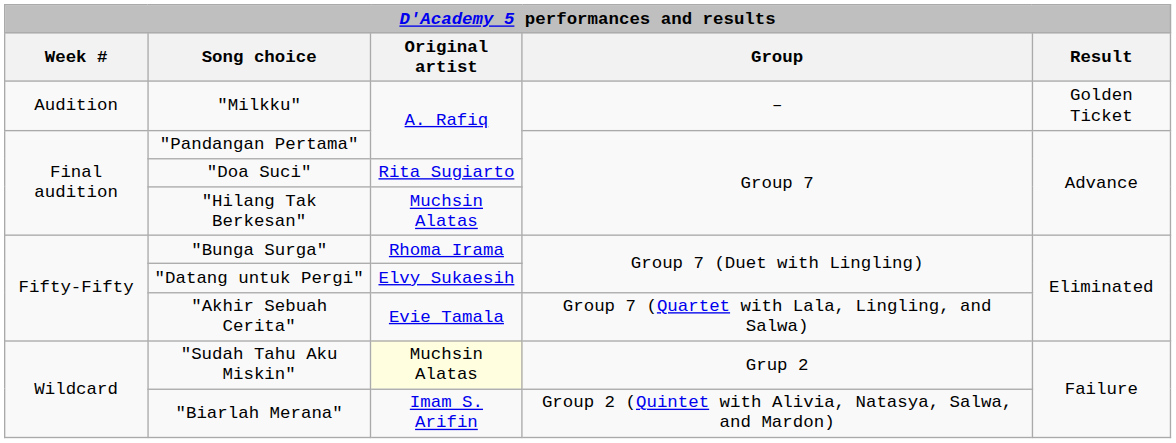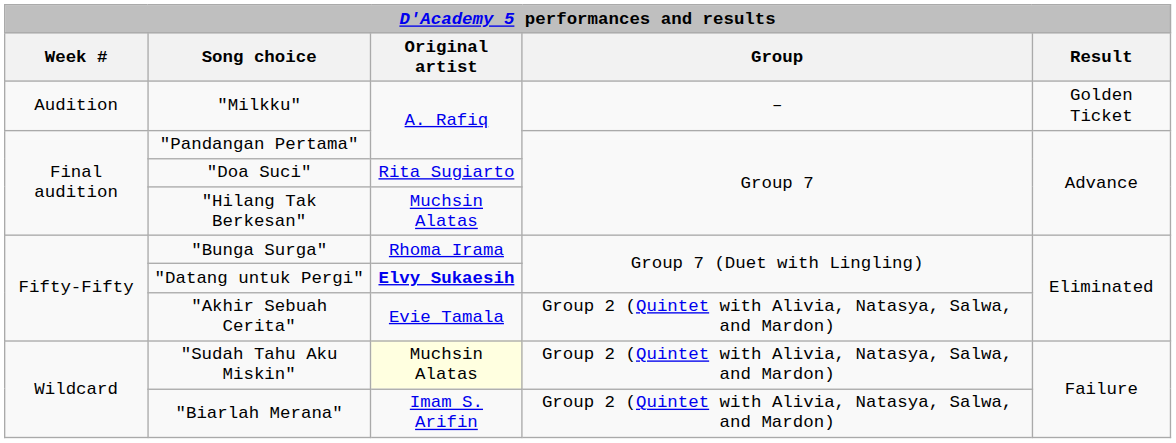"Datang untuk Pergi" | Original artist: normal -> bold
"Akhir Sebuah Cerita" | Group: Group 7 (Quartet with Lala, Lingling, and Salwa) -> Group 2 (Quintet with Alivia, Natasya, Salwa, and Mardon)
"Sudah Tahu Aku Miskin" | Group: Grup 2 -> Group 2 (Quintet with Alivia, Natasya, Salwa, and Mardon)
